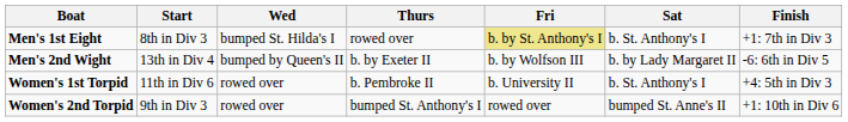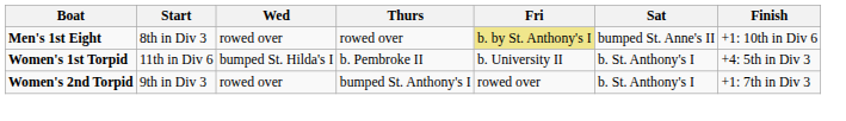Men's 1st Eight | Wed: bumped St. Hilda's I -> rowed over
Men's 1st Eight | Sat: b. St. Anthony's I -> bumped St. Anne's II
Men's 1st Eight | Finish: +1: 7th in Div 3 -> +1: 10th in Div 6
- row: Men's 2nd Wight | 13th in Div 4 | bumped by Queen's II | b. by Exeter II | b. by Wolfson III | b. by Lady Margaret II | -6: 6th in Div 5
Women's 1st Torpid | Wed: rowed over -> bumped St. Hilda's I
Women's 2nd Torpid | Sat: bumped St. Anne's II -> b. St. Anthony's I
Women's 2nd Torpid | Finish: +1: 10th in Div 6 -> +1: 7th in Div 3
